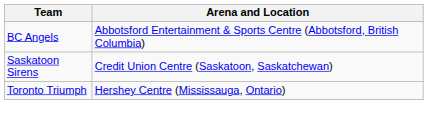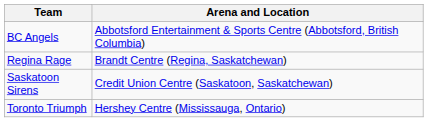+ row: Regina Rage | Brandt Centre (Regina, Saskatchewan)
